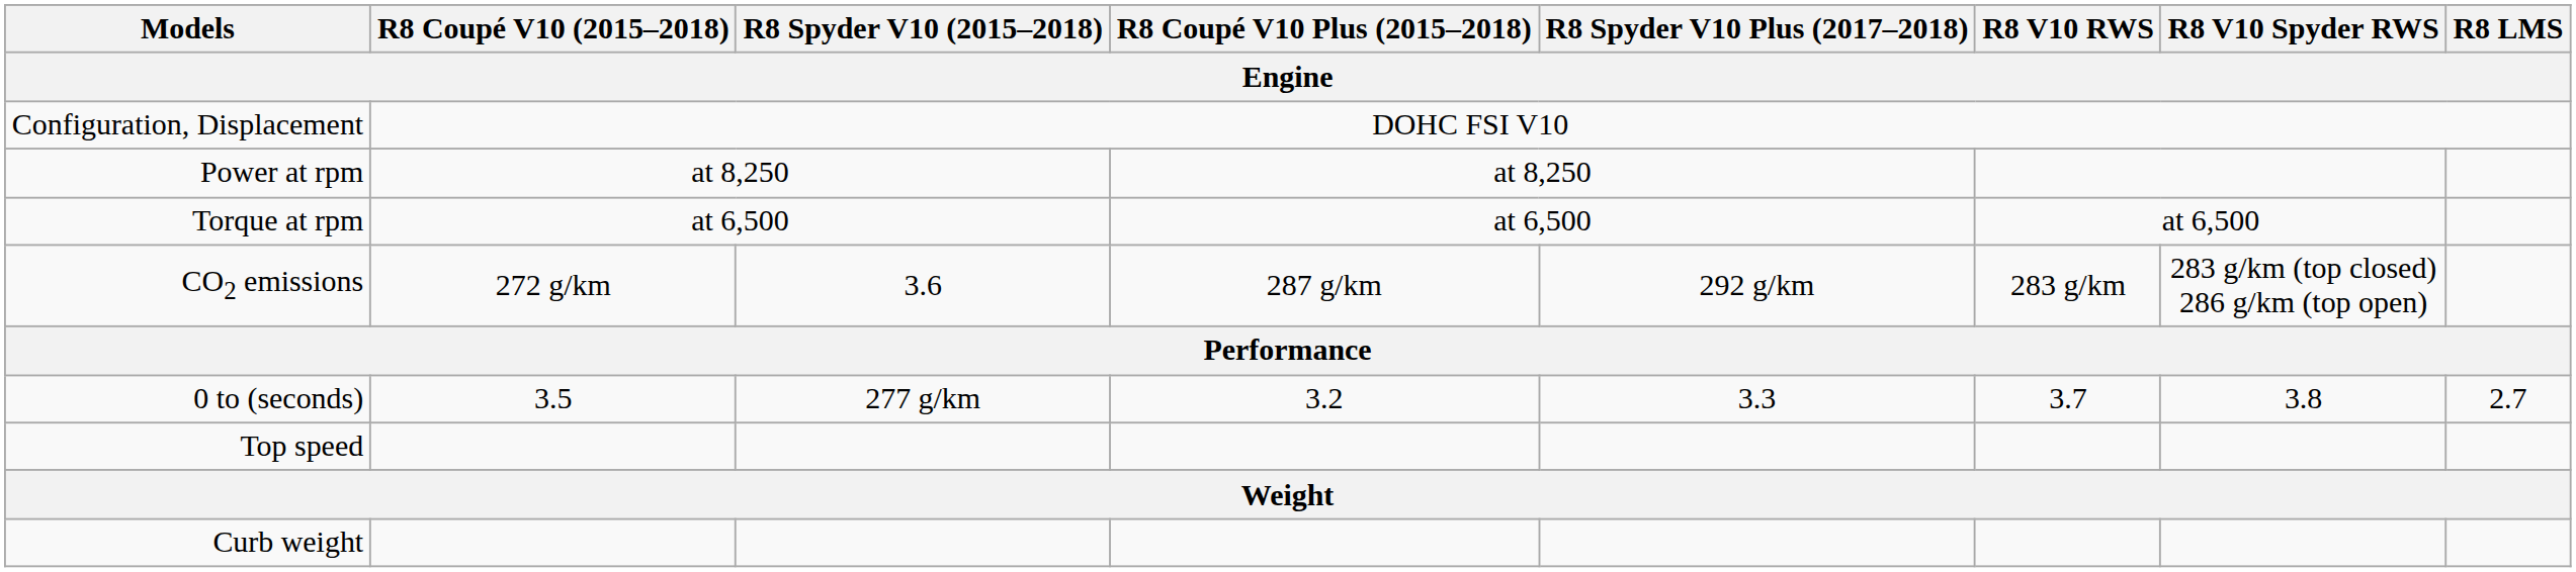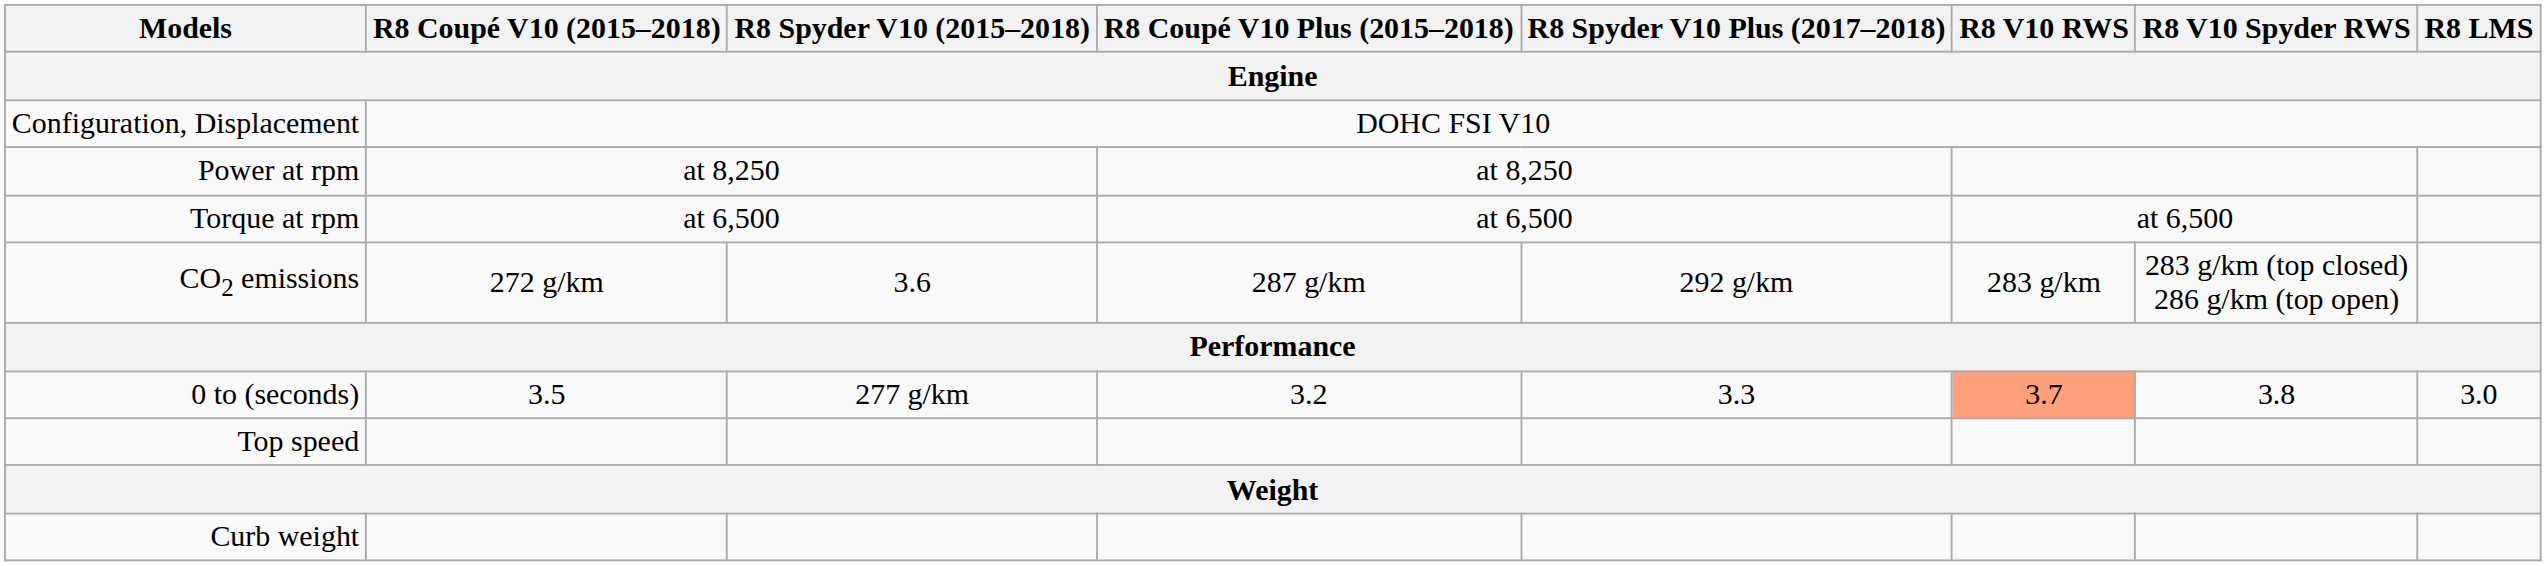0 to (seconds) | R8 V10 RWS: no background -> lightsalmon background
0 to (seconds) | R8 LMS: 2.7 -> 3.0
